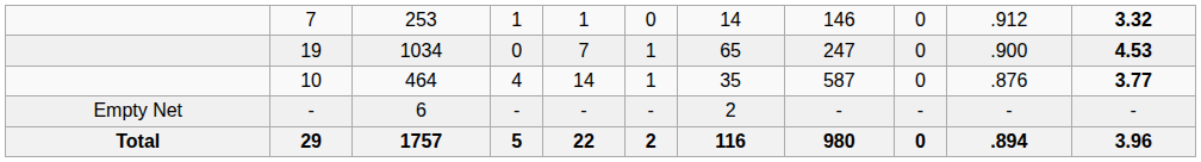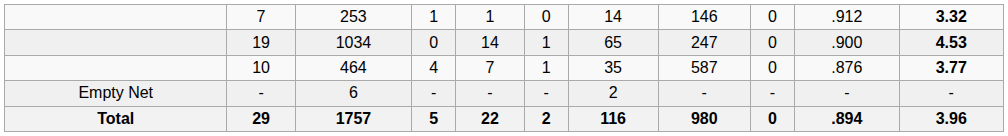19 | column 5: 7 -> 14
10 | column 5: 14 -> 7
